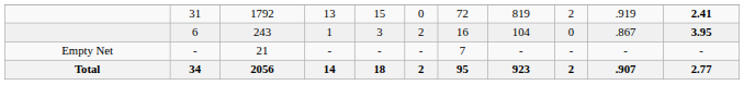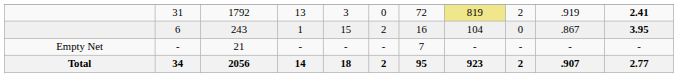31 | column 5: 15 -> 3
31 | column 8: no background -> khaki background
6 | column 5: 3 -> 15
